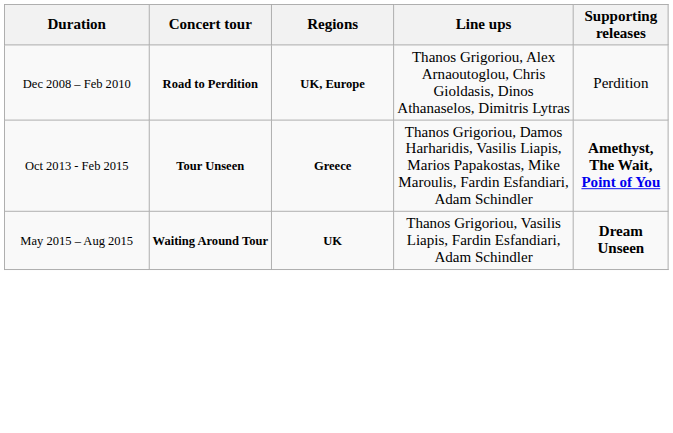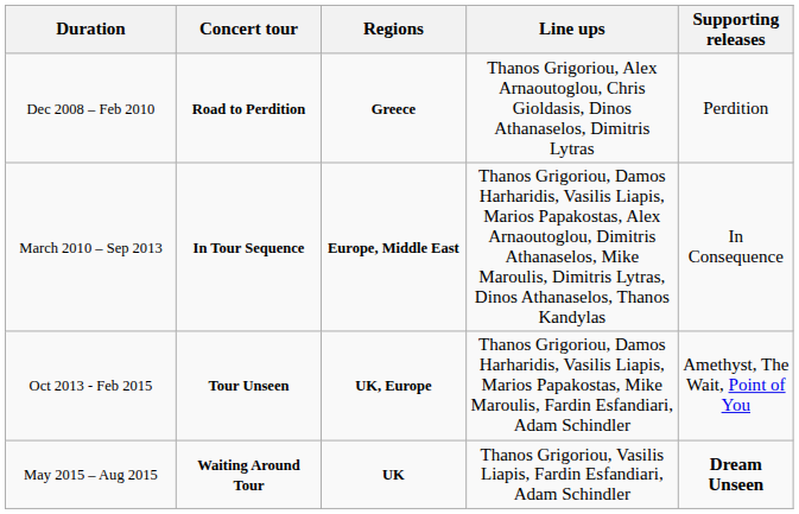Dec 2008 – Feb 2010 | Regions: UK, Europe -> Greece
+ row: March 2010 – Sep 2013 | In Tour Sequence | Europe, Middle East | Thanos Grigoriou, Damos Harharidis, Vasilis Liapis, Marios Papakostas, Alex Arnaoutoglou, Dimitris Athanaselos, Mike Maroulis, Dimitris Lytras, Dinos Athanaselos, Thanos Kandylas | In Consequence
Oct 2013 - Feb 2015 | Regions: Greece -> UK, Europe
Oct 2013 - Feb 2015 | Supporting releases: bold -> normal
